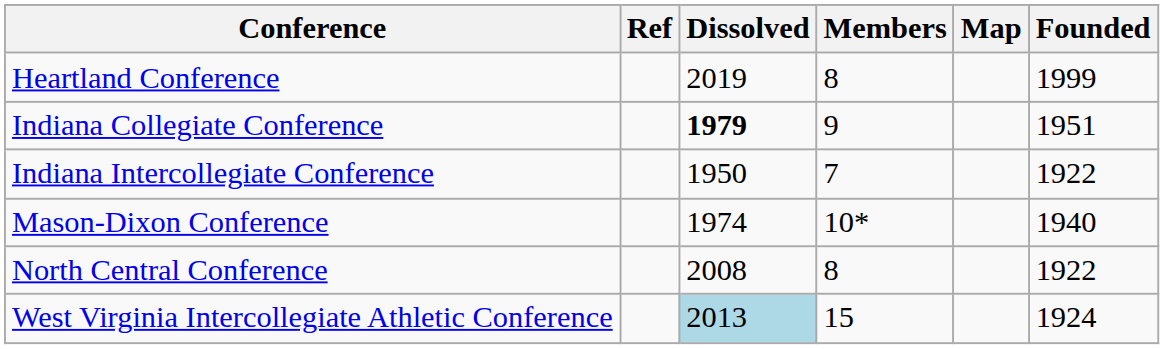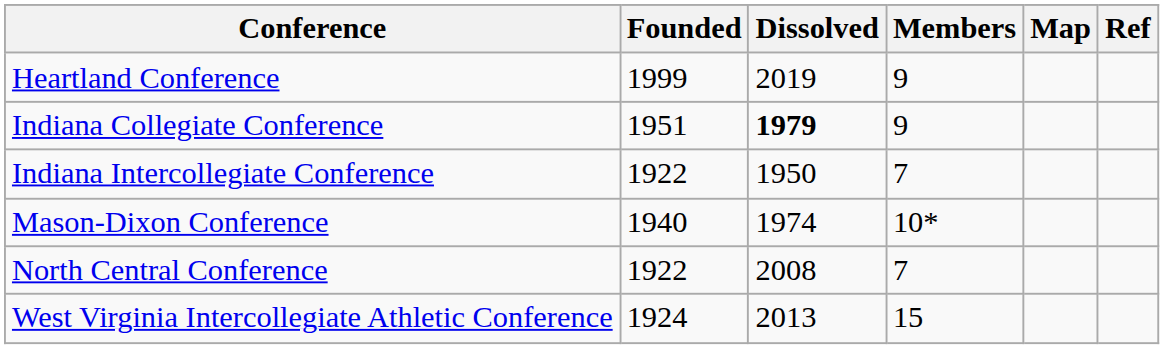columns swapped: Founded <-> Ref
Heartland Conference | Members: 8 -> 9
North Central Conference | Members: 8 -> 7
West Virginia Intercollegiate Athletic Conference | Dissolved: lightblue background -> no background
